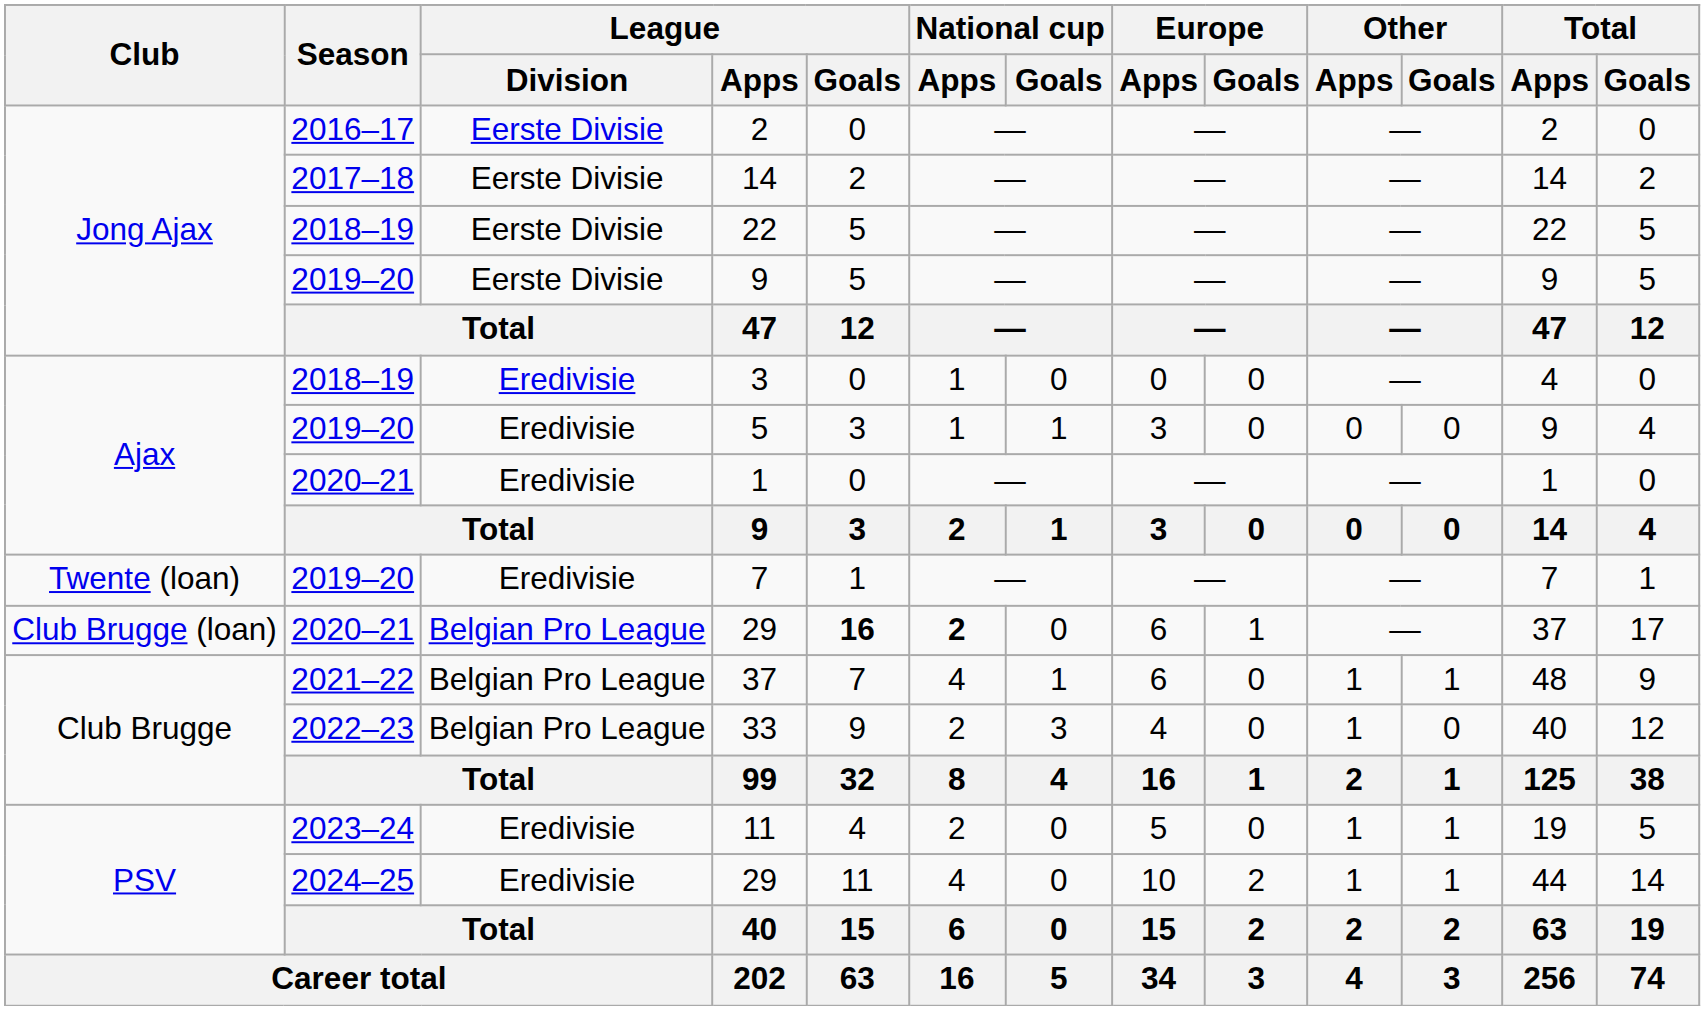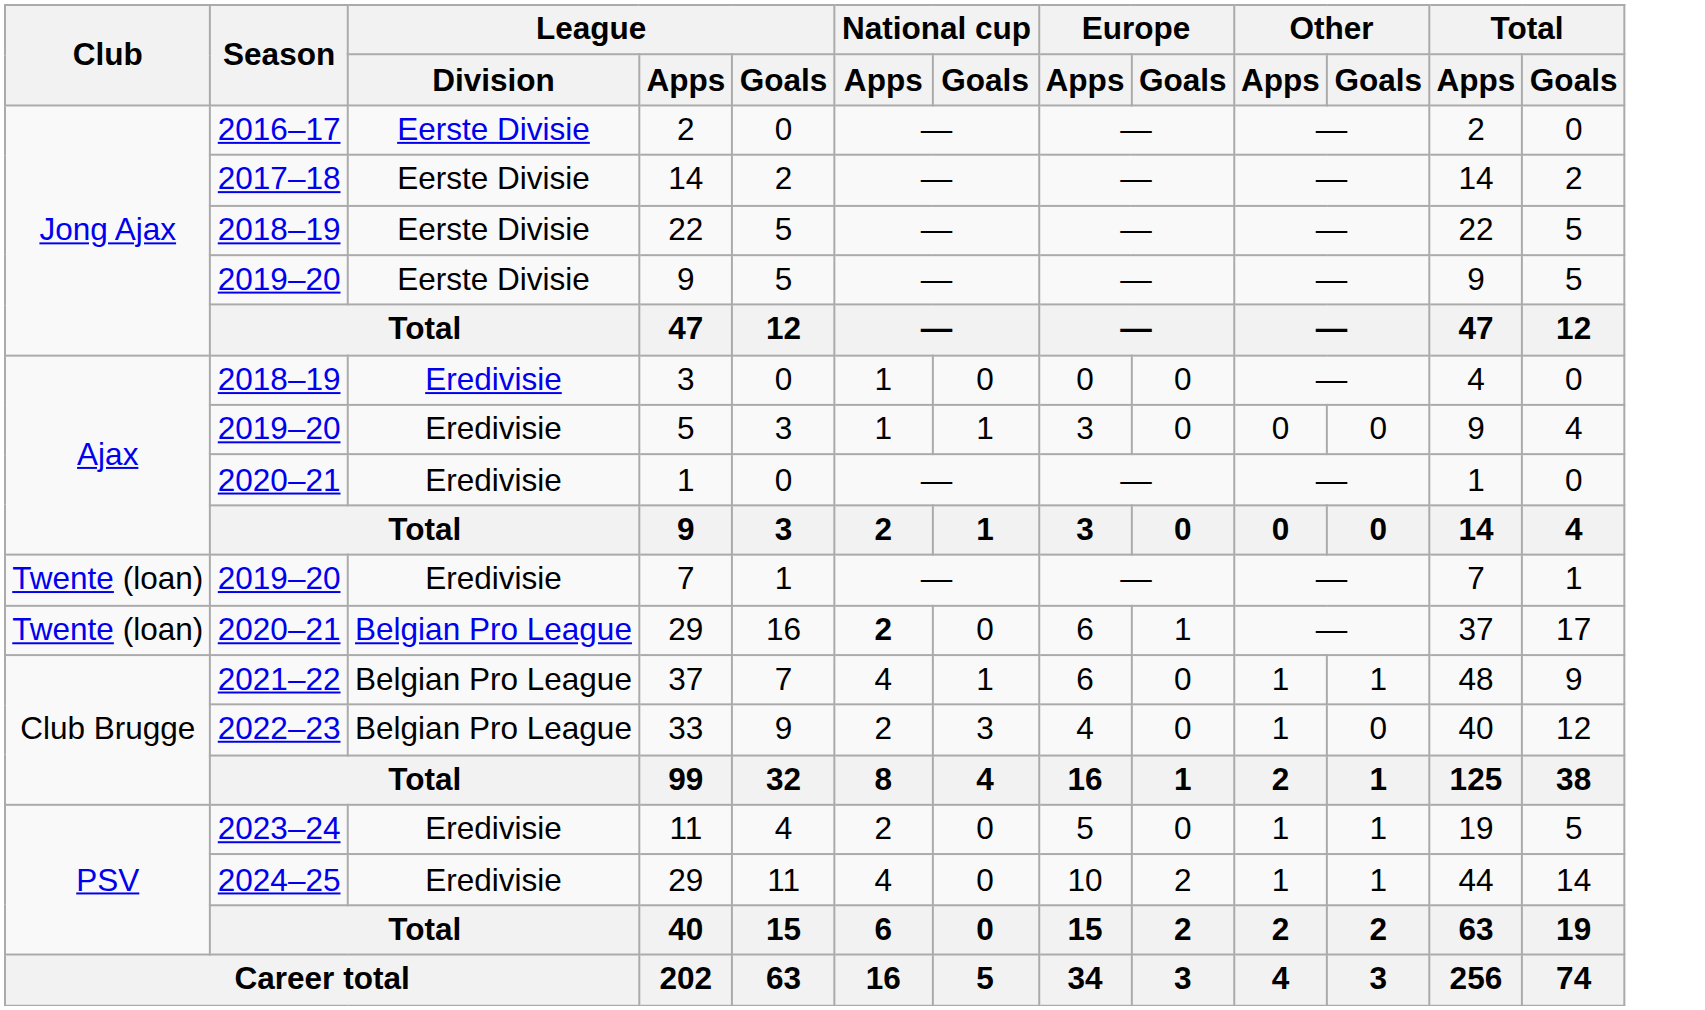2020–21 / 29 | Club: Club Brugge (loan) -> Twente (loan)
2020–21 / 29 | League / Goals: bold -> normal
